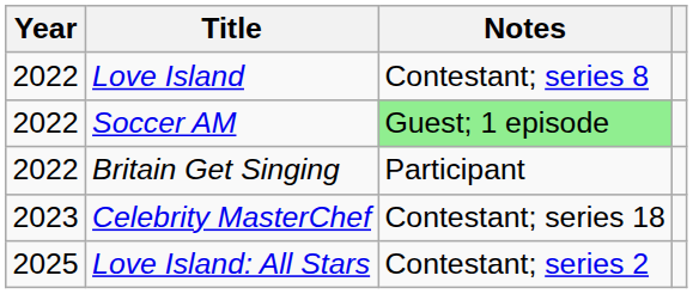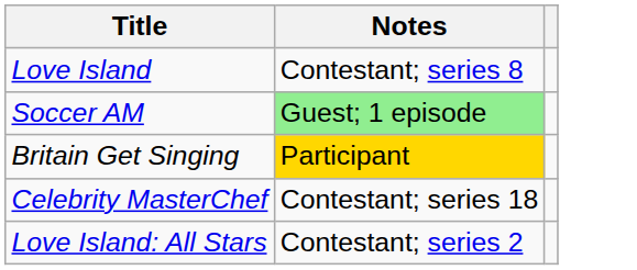- column: Year | 2022 | 2022 | 2022 | 2023 | 2025
Britain Get Singing | Notes: no background -> gold background
